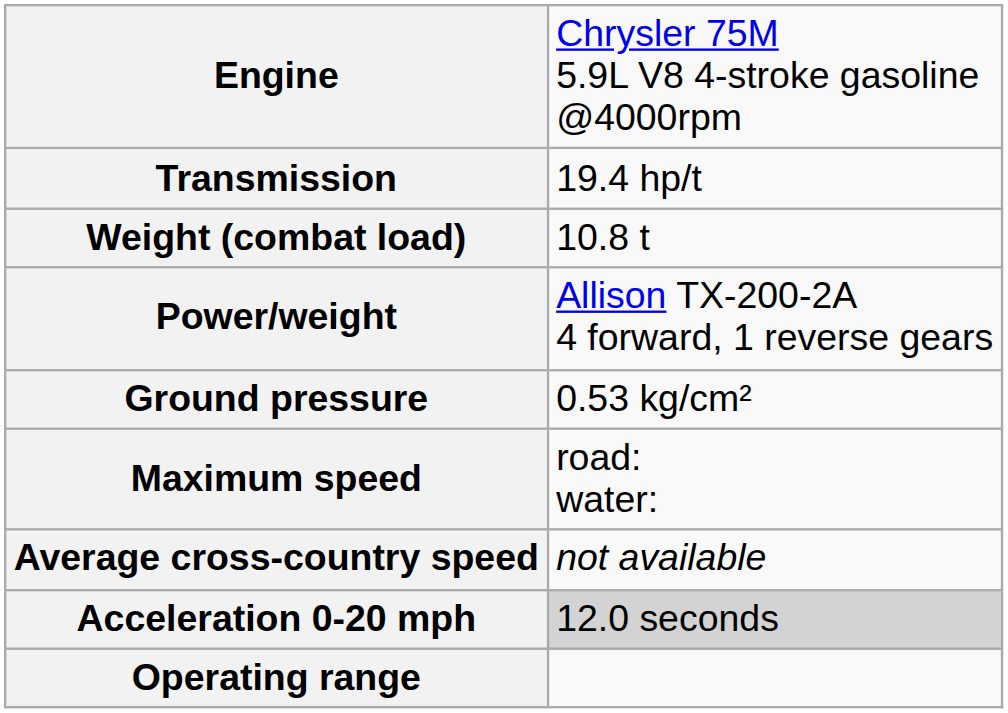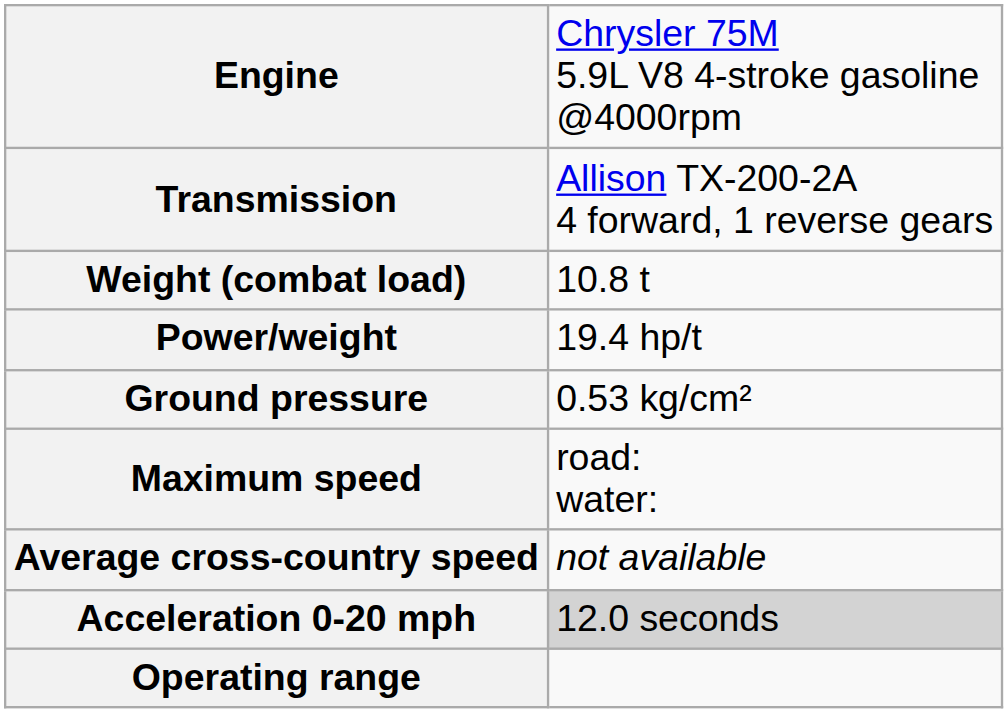Transmission | column 2: 19.4 hp/t -> Allison TX-200-2A 4 forward, 1 reverse gears
Power/weight | column 2: Allison TX-200-2A 4 forward, 1 reverse gears -> 19.4 hp/t
